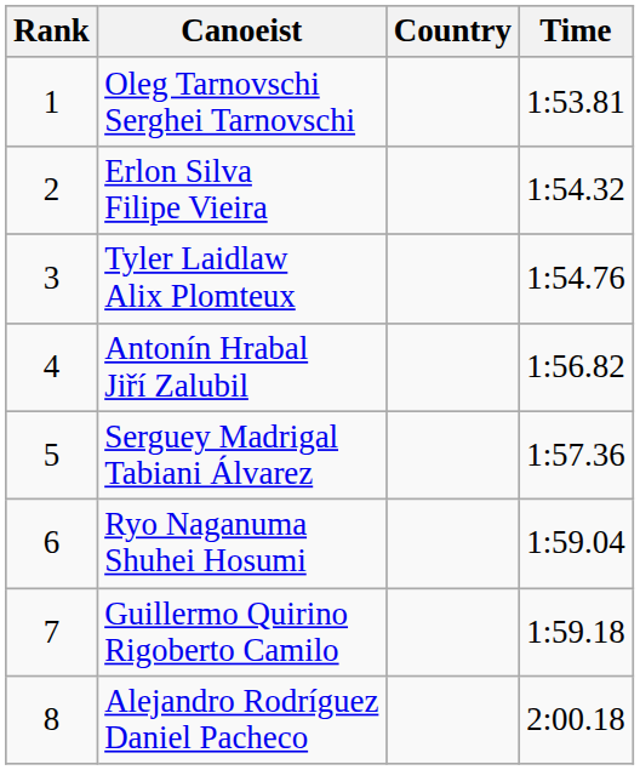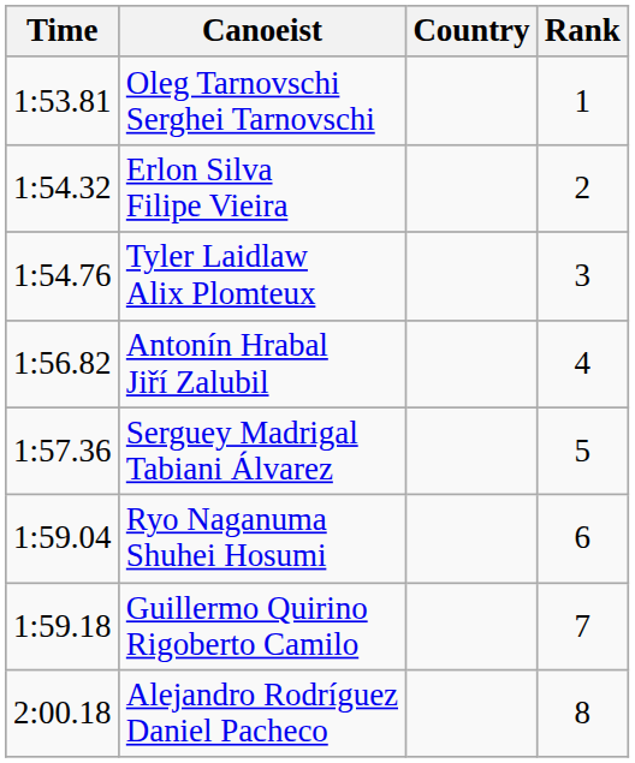columns swapped: Rank <-> Time
